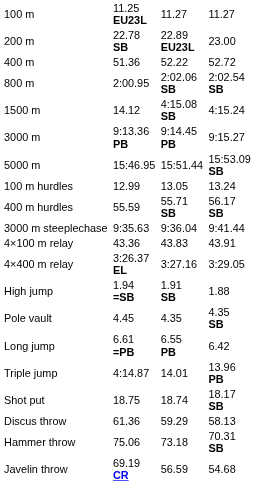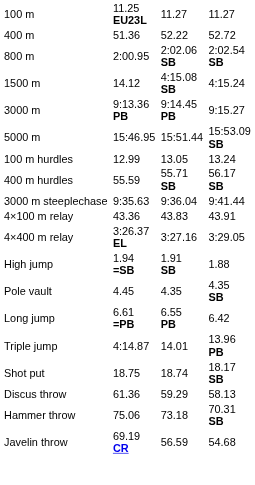- row: 200 m | 22.78 SB | 22.89 EU23L | 23.00
